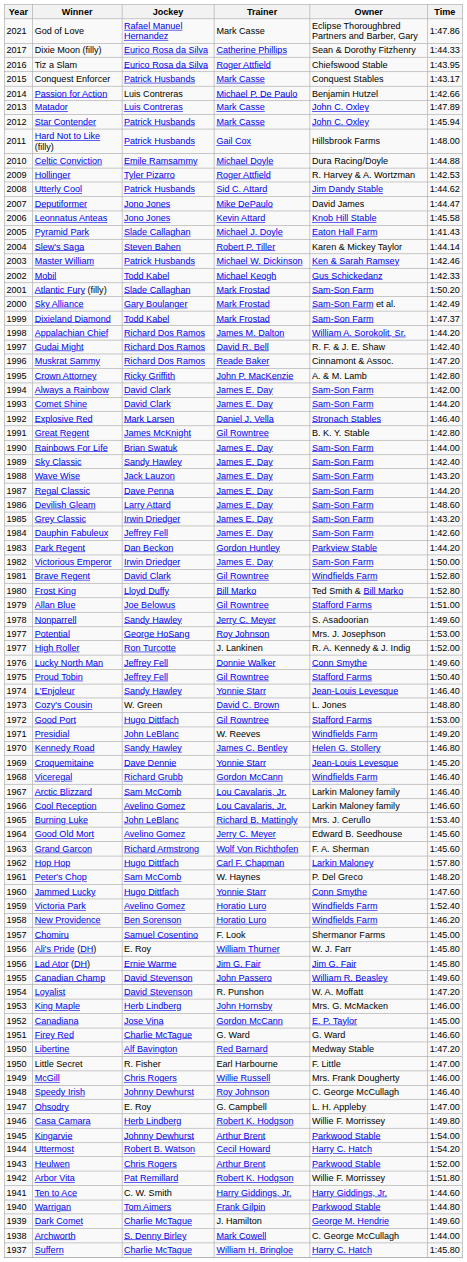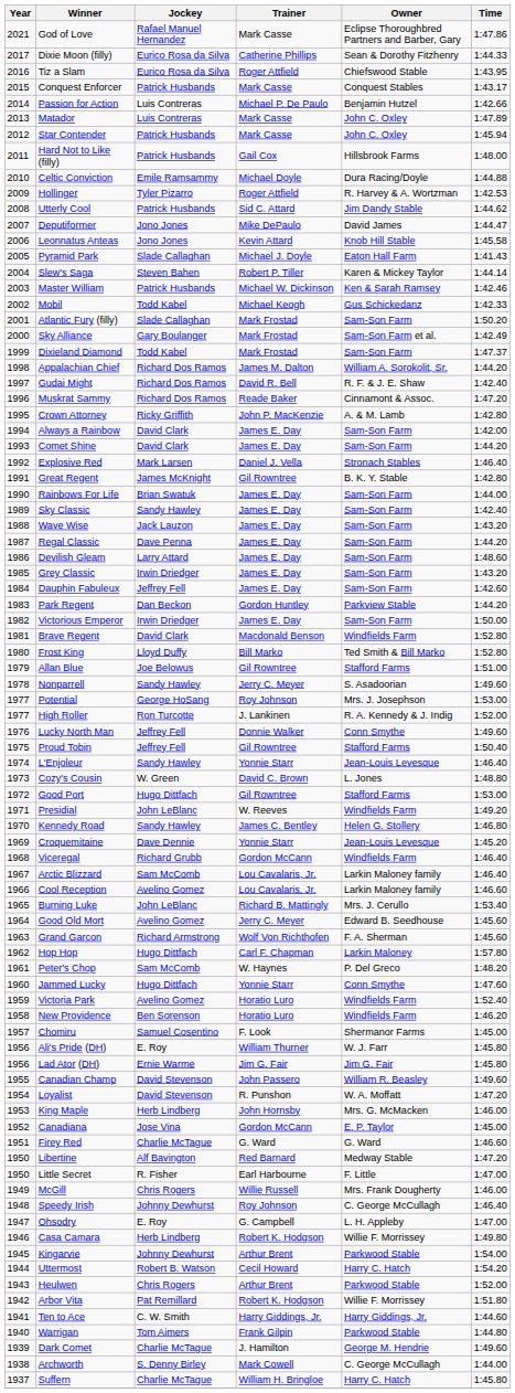Brave Regent | Trainer: Gil Rowntree -> Macdonald Benson
